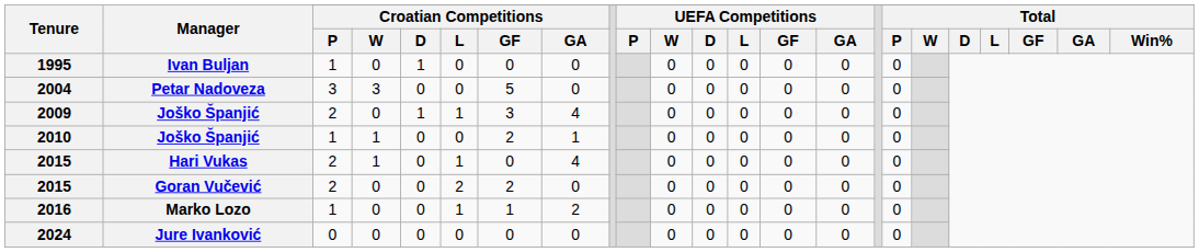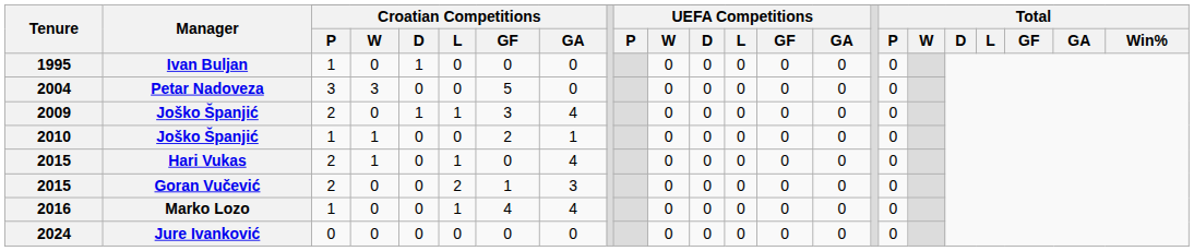2015 / Goran Vučević | Croatian Competitions / GF: 2 -> 1
2015 / Goran Vučević | Croatian Competitions / GA: 0 -> 3
2016 | Croatian Competitions / GF: 1 -> 4
2016 | Croatian Competitions / GA: 2 -> 4
